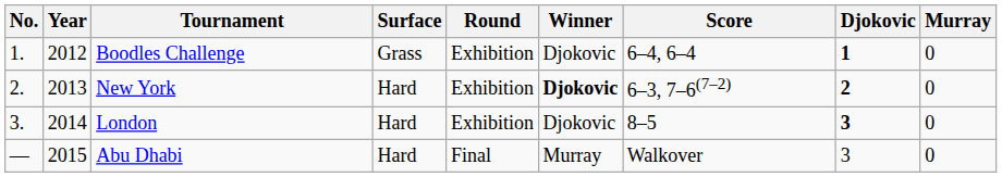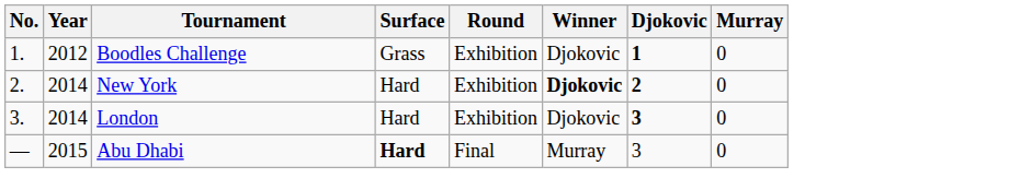- column: Score | 6–4, 6–4 | 6–3, 7–6(7–2) | 8–5 | Walkover
New York | Year: 2013 -> 2014
Abu Dhabi | Surface: normal -> bold
